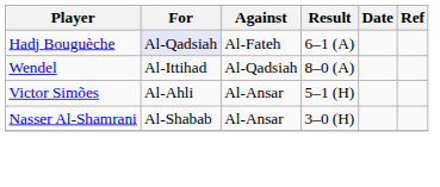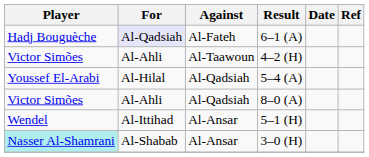+ row: Victor Simões | Al-Ahli | Al-Taawoun | 4–2 (H)
+ row: Youssef El-Arabi | Al-Hilal | Al-Qadsiah | 5–4 (A)
8–0 (A) | Player: Wendel -> Victor Simões
8–0 (A) | For: Al-Ittihad -> Al-Ahli
5–1 (H) | Player: Victor Simões -> Wendel
5–1 (H) | For: Al-Ahli -> Al-Ittihad
3–0 (H) | Player: no background -> paleturquoise background
